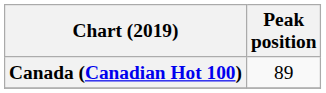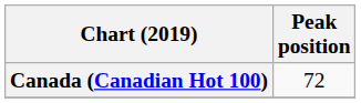Canada (Canadian Hot 100) | Peak position: 89 -> 72
